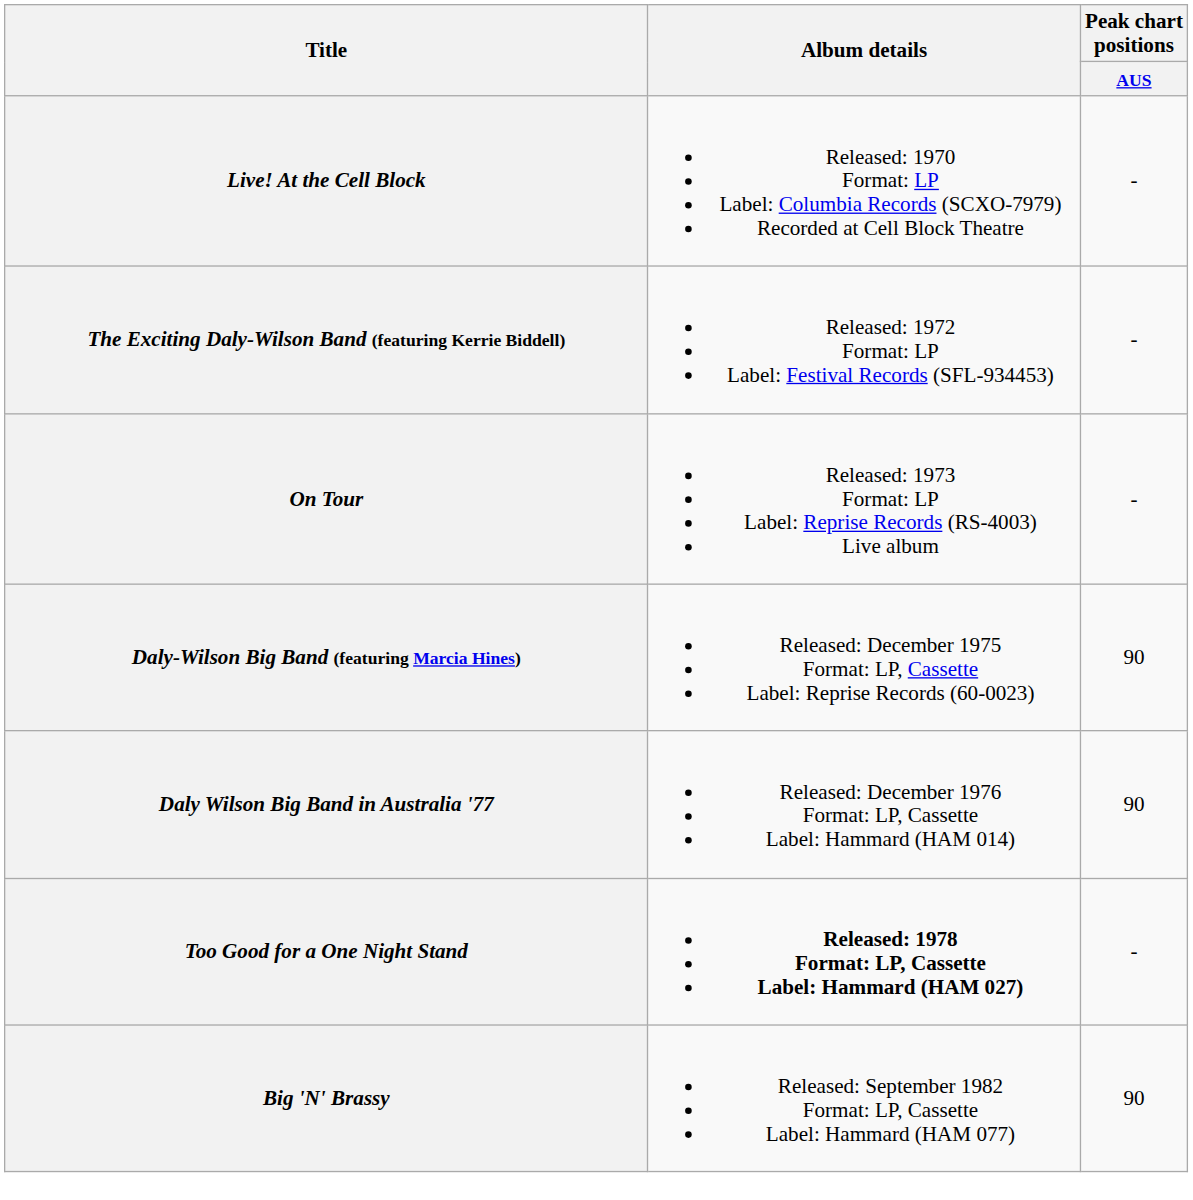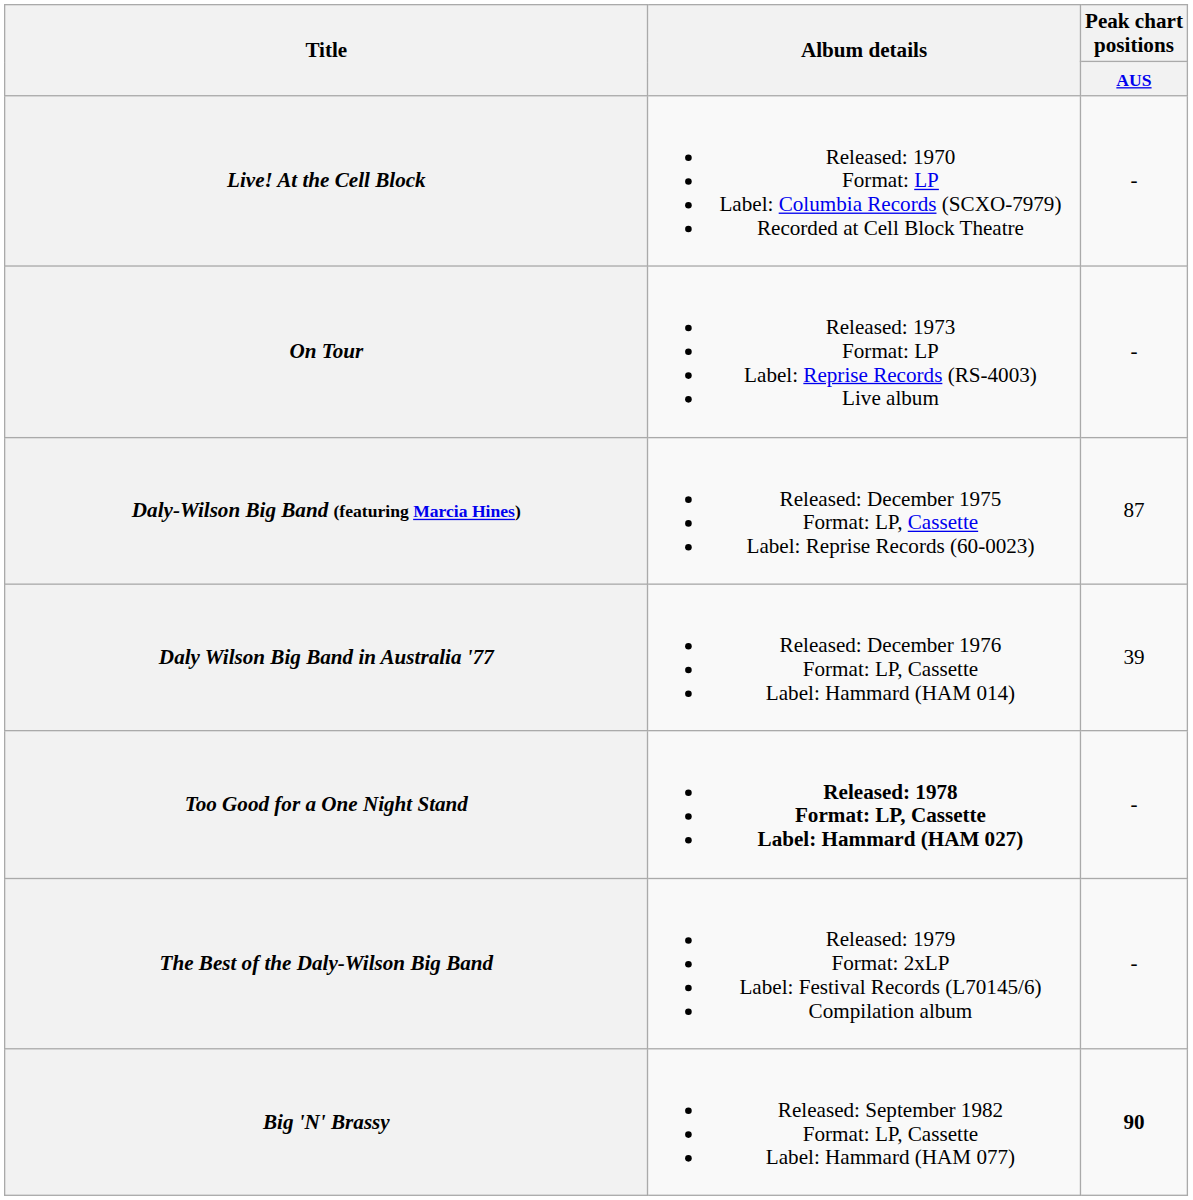- row: The Exciting Daly-Wilson Band (featuring Kerrie Biddell) | Released: 1972 Format: LP Label: Festival Records (SFL-934453) | -
Daly-Wilson Big Band (featuring Marcia Hines) | Peak chart positions / AUS: 90 -> 87
Daly Wilson Big Band in Australia '77 | Peak chart positions / AUS: 90 -> 39
+ row: The Best of the Daly-Wilson Big Band | Released: 1979 Format: 2xLP Label: Festival Records (L70145/6) Compilation album | -
Big 'N' Brassy | Peak chart positions / AUS: normal -> bold
